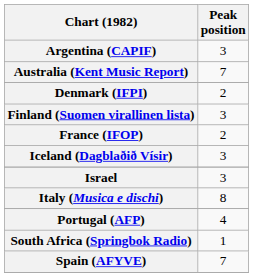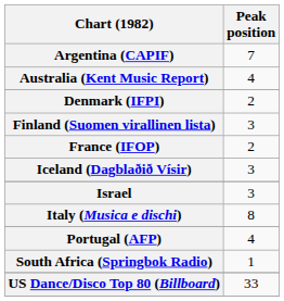Argentina (CAPIF) | Peak position: 3 -> 7
Australia (Kent Music Report) | Peak position: 7 -> 4
- row: Spain (AFYVE) | 7
+ row: US Dance/Disco Top 80 (Billboard) | 33
